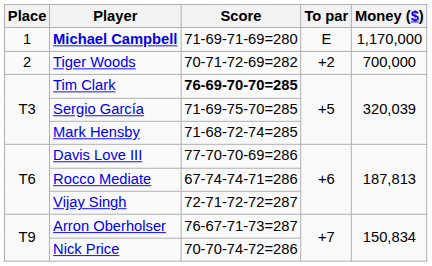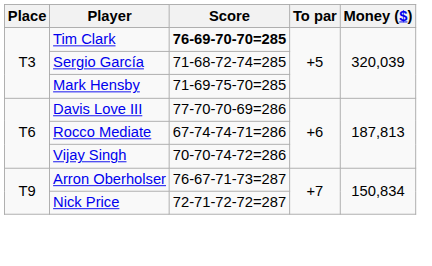- row: 1 | Michael Campbell | 71-69-71-69=280 | E | 1,170,000
- row: 2 | Tiger Woods | 70-71-72-69=282 | +2 | 700,000
Sergio García | Score: 71-69-75-70=285 -> 71-68-72-74=285
Mark Hensby | Score: 71-68-72-74=285 -> 71-69-75-70=285
Vijay Singh | Score: 72-71-72-72=287 -> 70-70-74-72=286
Nick Price | Score: 70-70-74-72=286 -> 72-71-72-72=287
